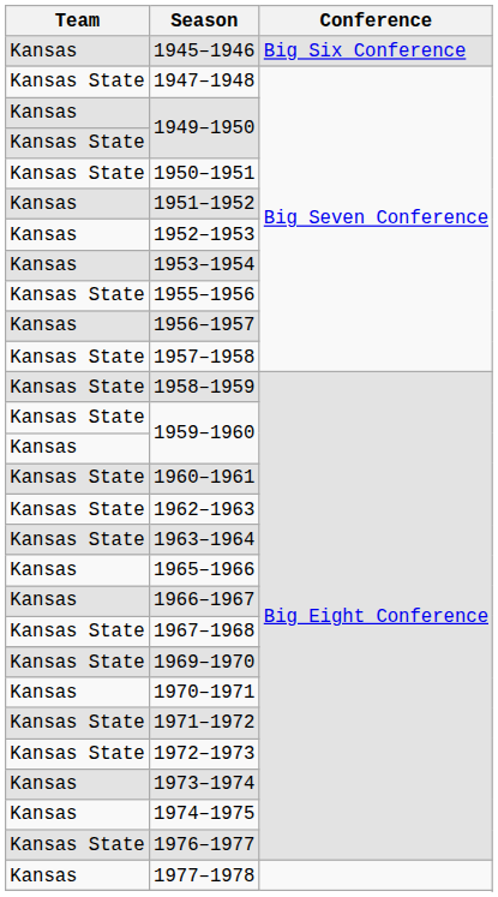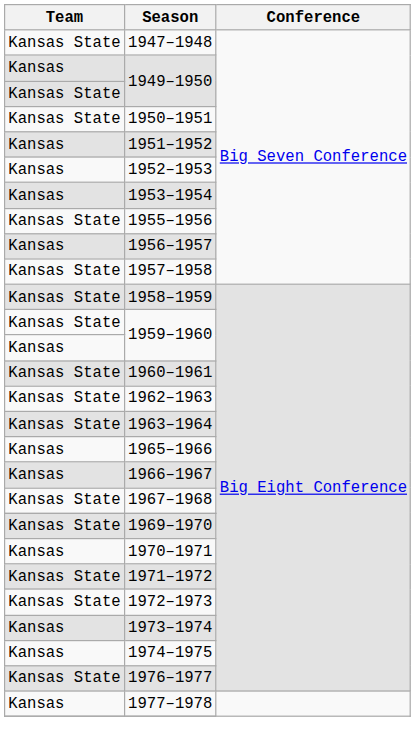- row: Kansas | 1945–1946 | Big Six Conference
